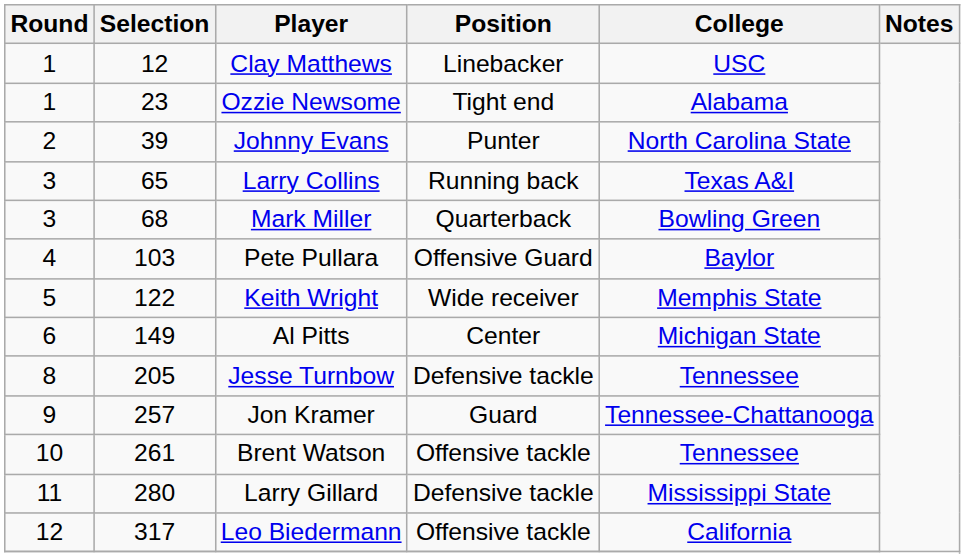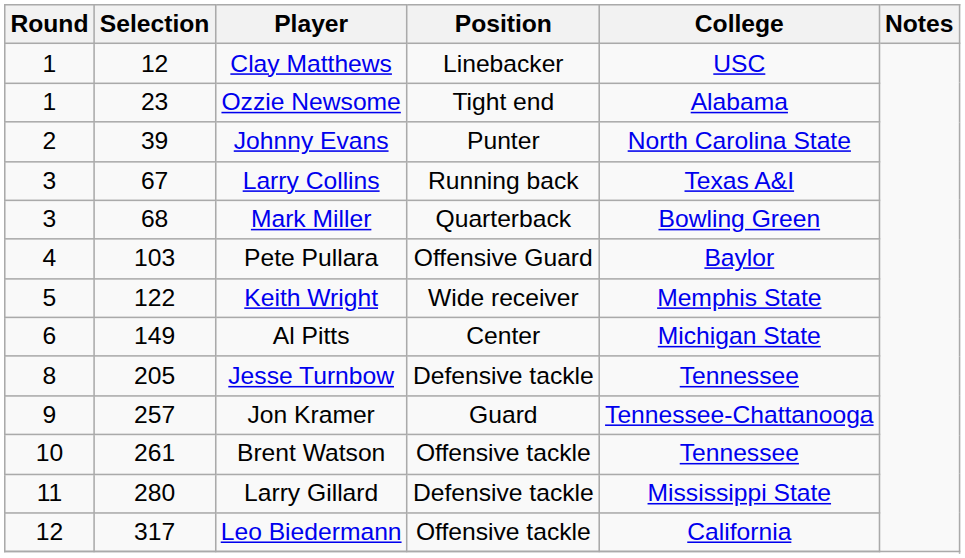Larry Collins | Selection: 65 -> 67
